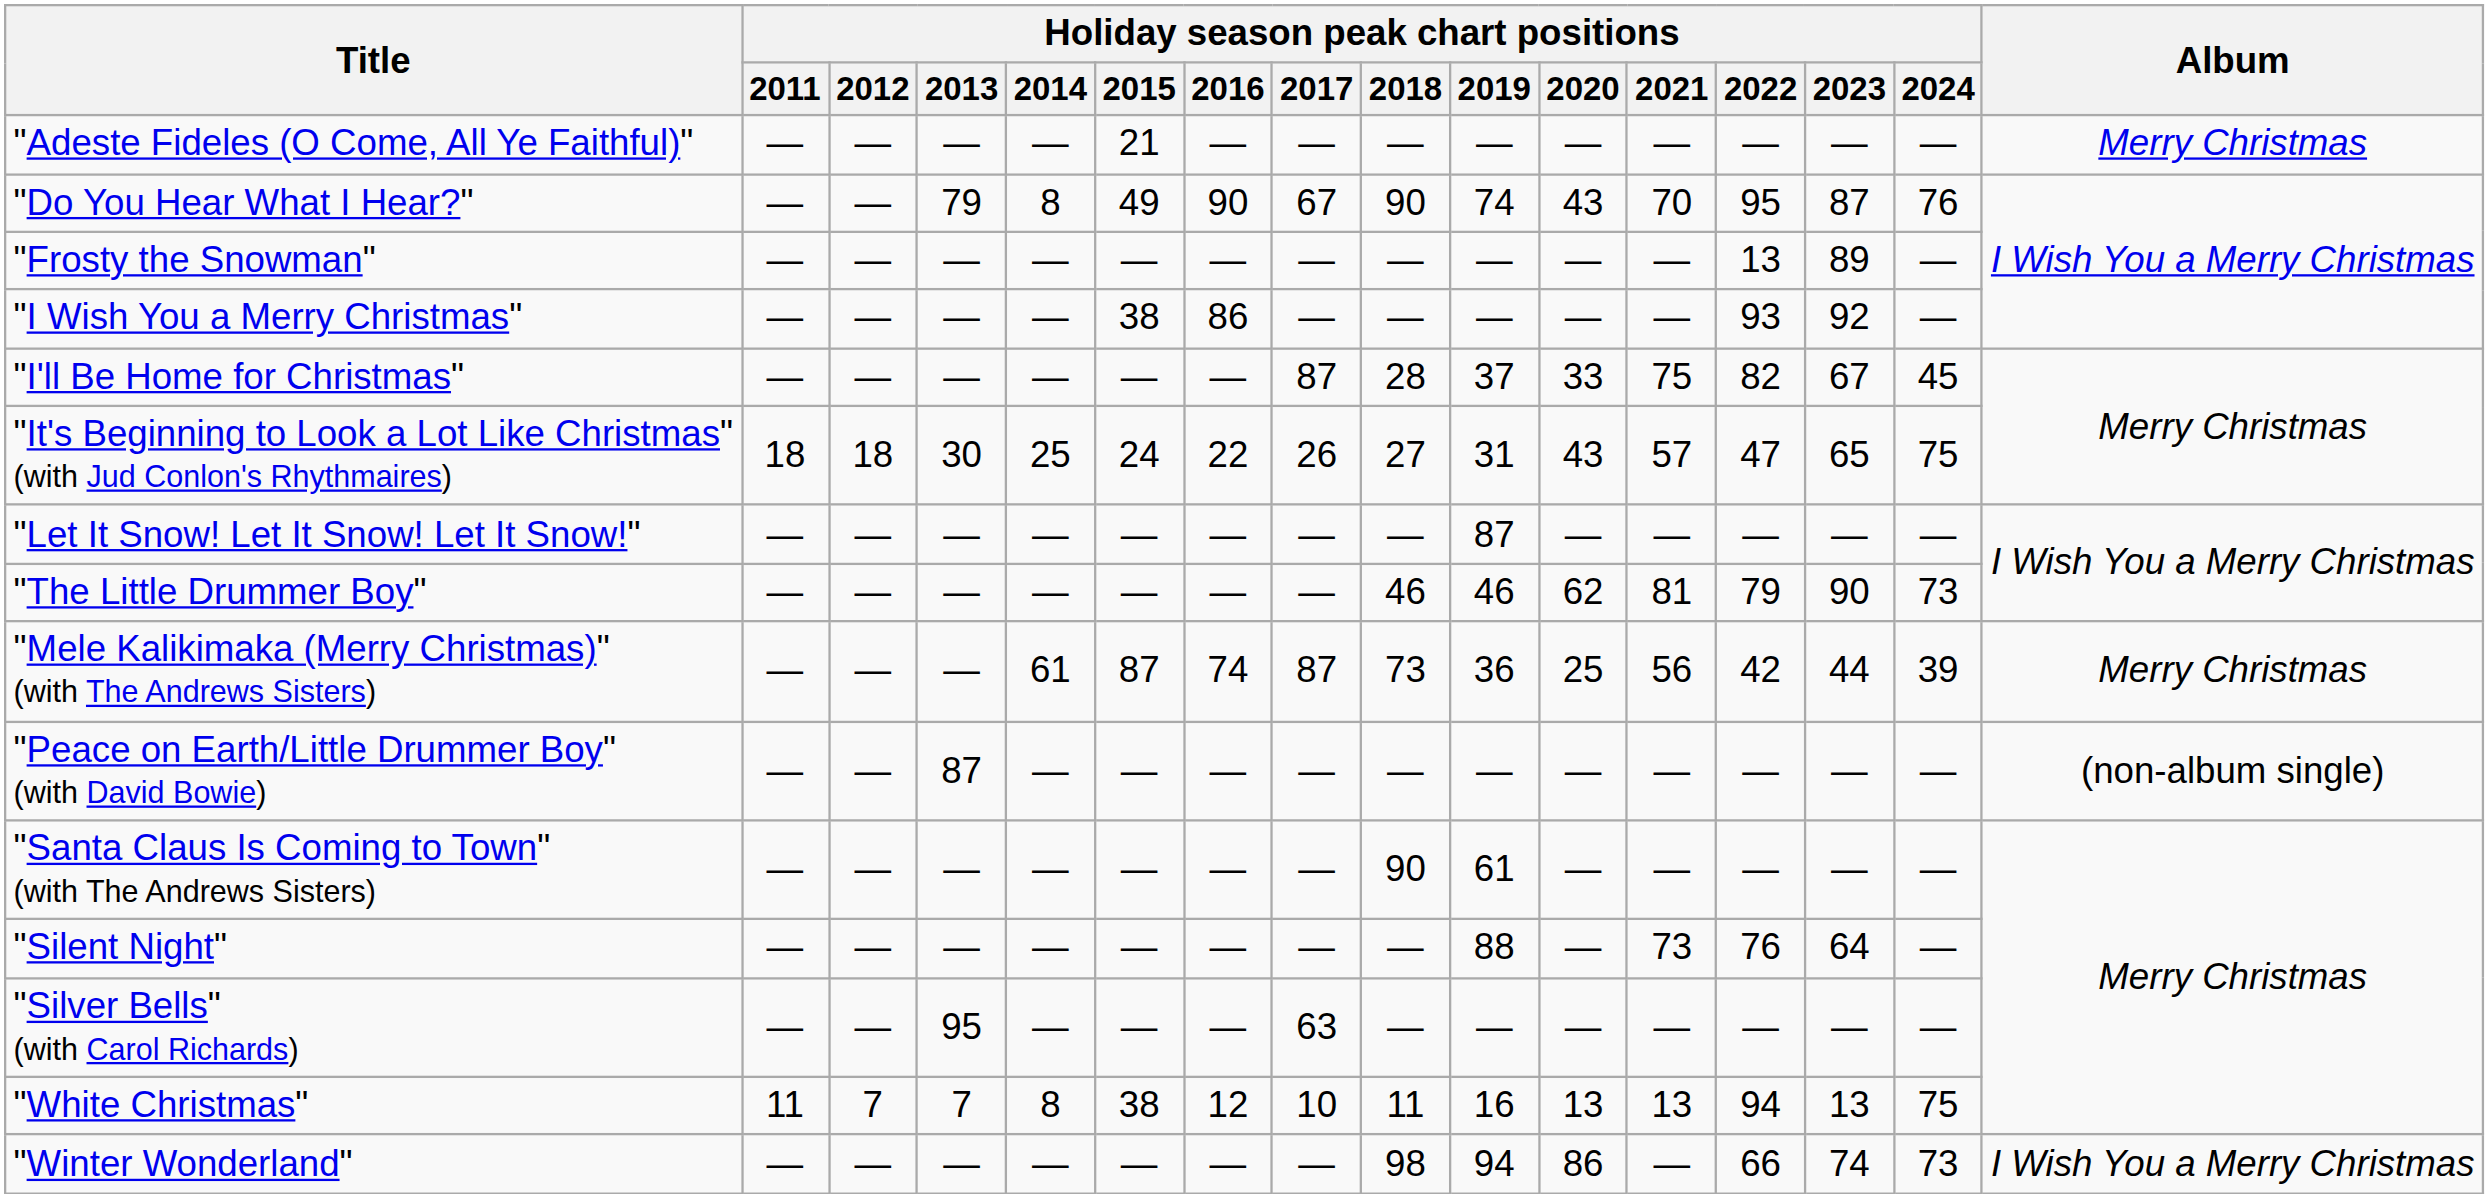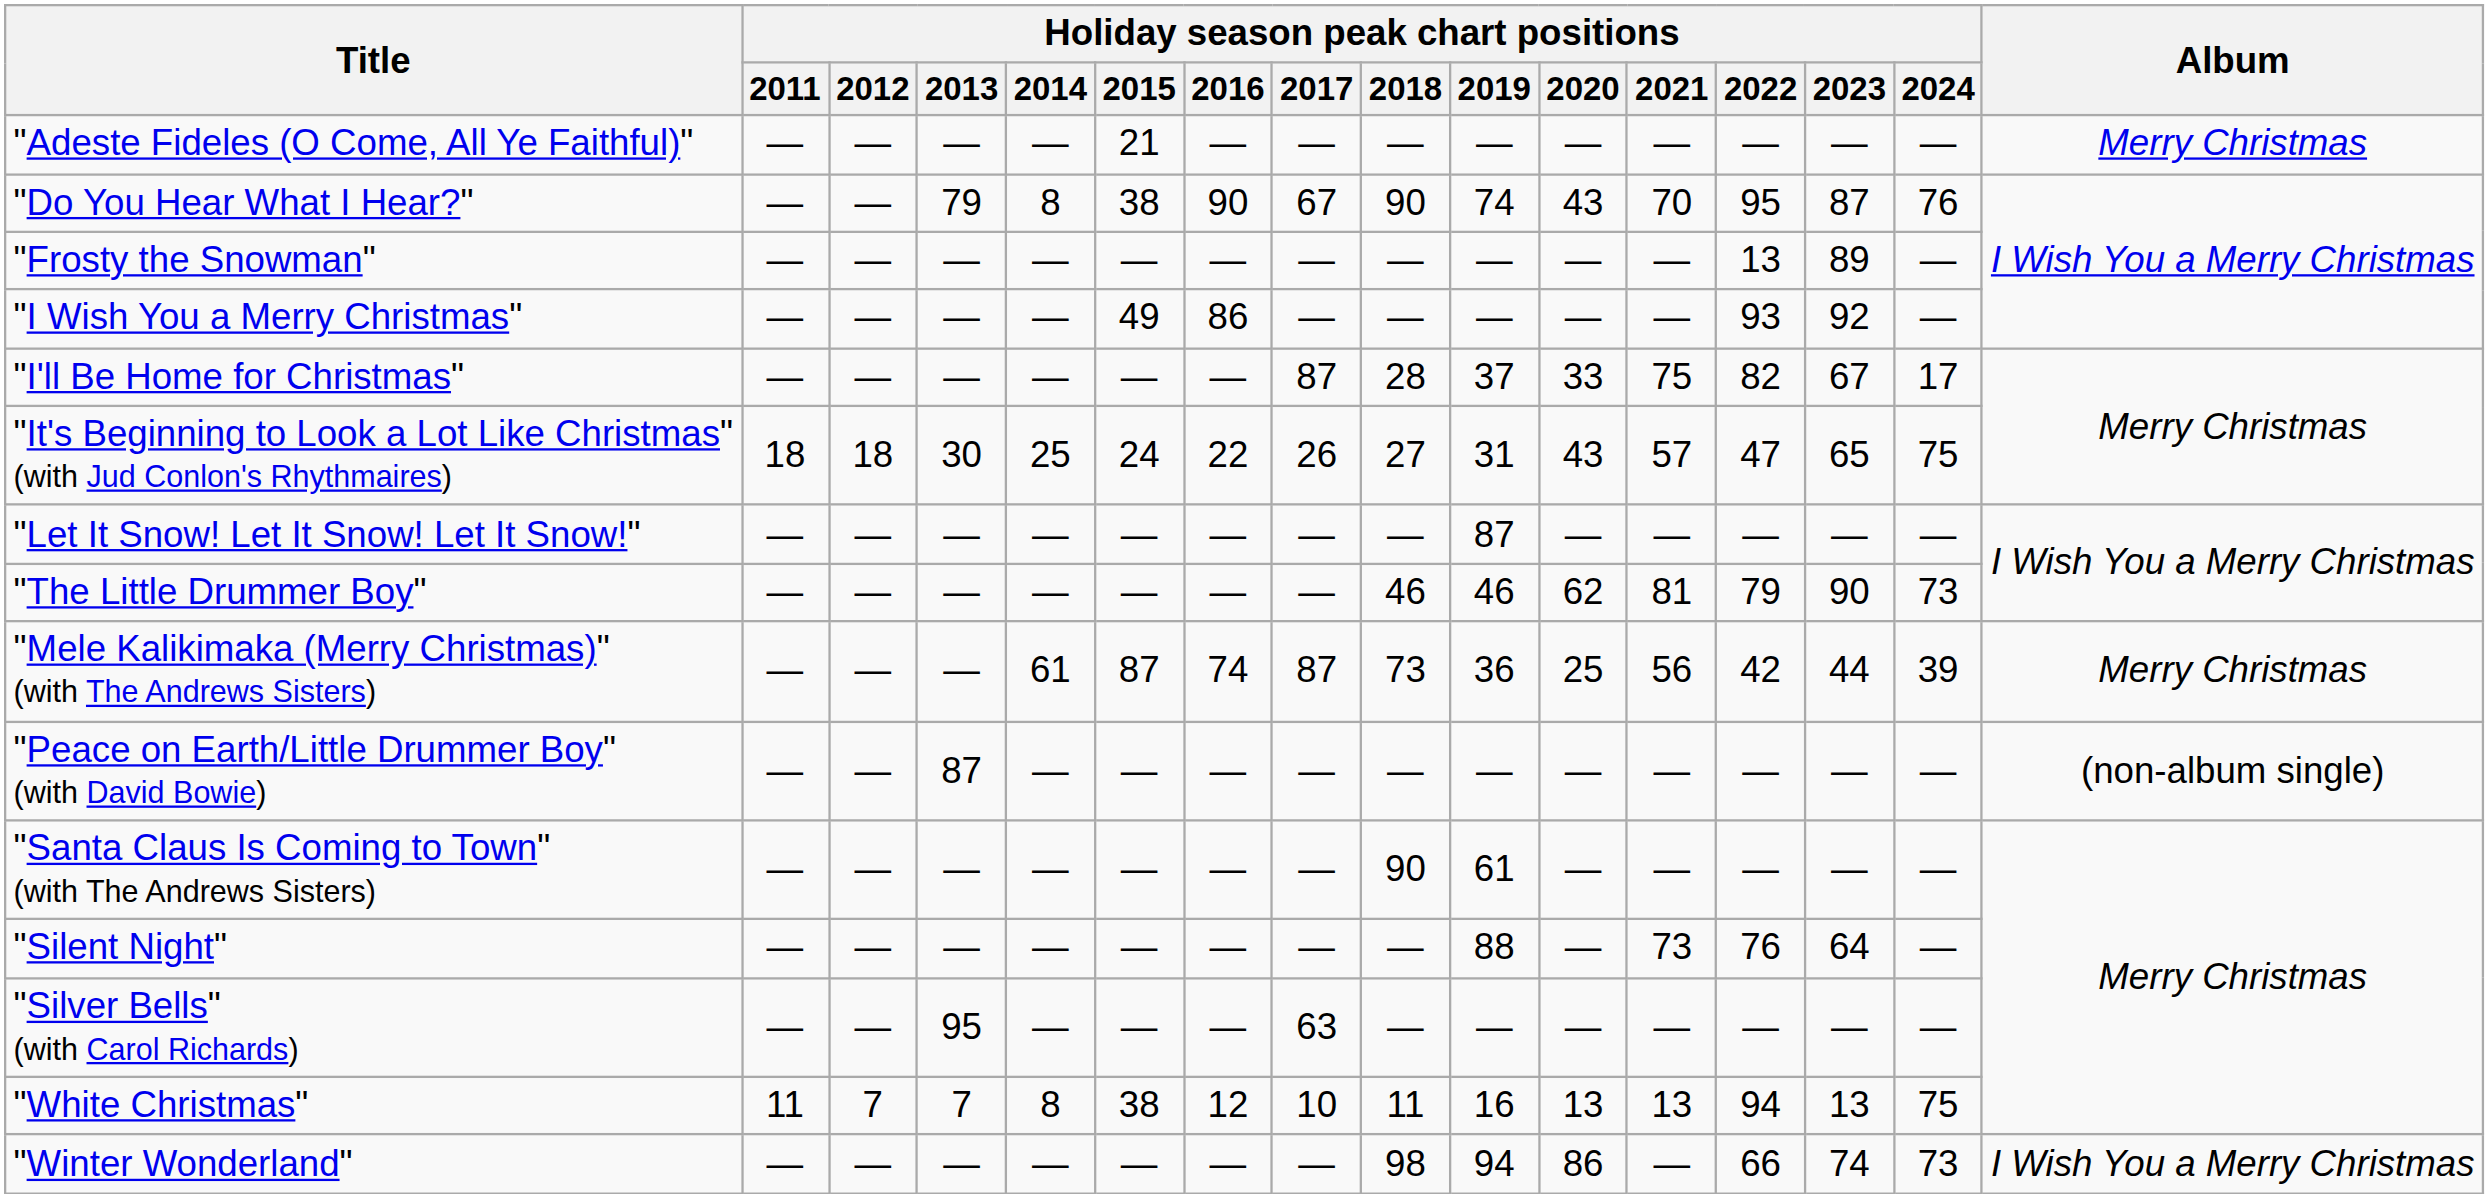"Do You Hear What I Hear?" | Holiday season peak chart positions / 2015: 49 -> 38
"I Wish You a Merry Christmas" | Holiday season peak chart positions / 2015: 38 -> 49
"I'll Be Home for Christmas" | Holiday season peak chart positions / 2024: 45 -> 17
